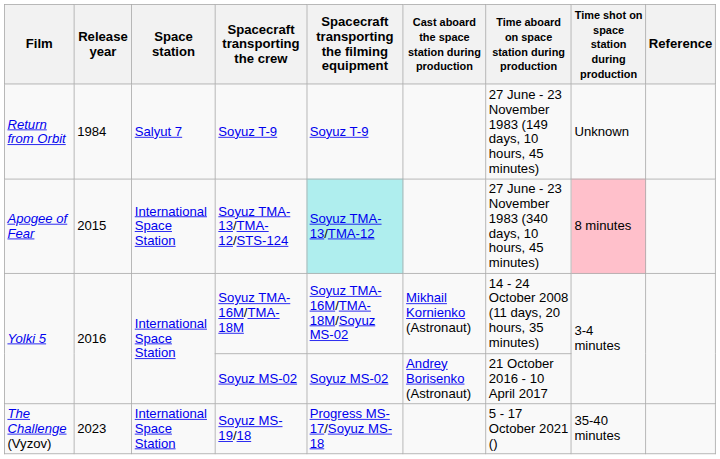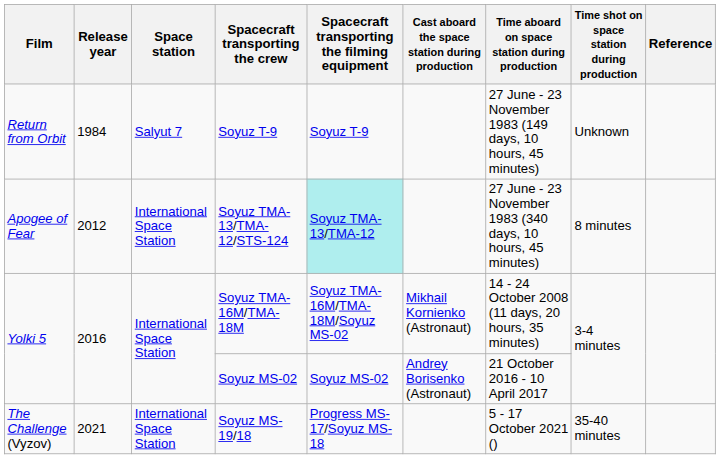Soyuz TMA-13/TMA-12/STS-124 | Release year: 2015 -> 2012
Soyuz TMA-13/TMA-12/STS-124 | Time shot on space station during production: pink background -> no background
Soyuz MS-19/18 | Release year: 2023 -> 2021
